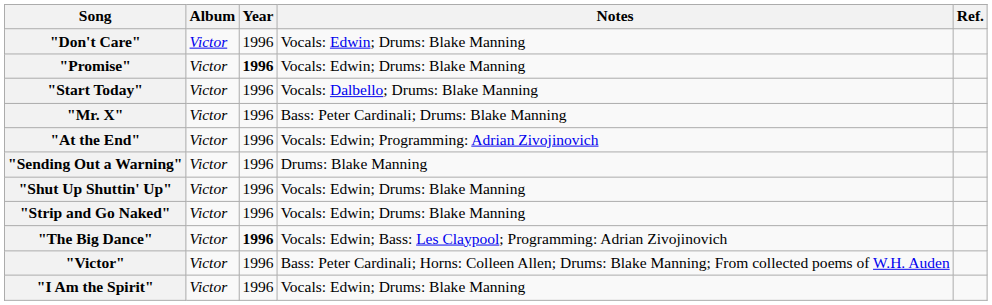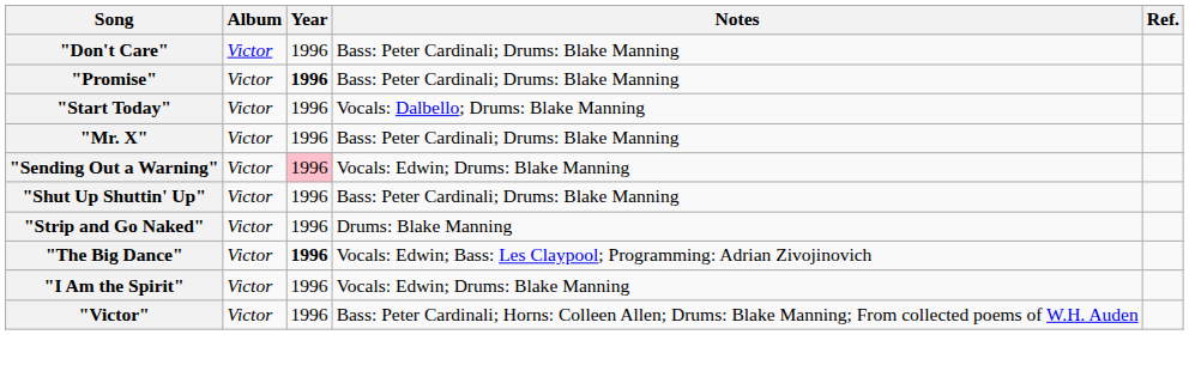"Don't Care" | Notes: Vocals: Edwin; Drums: Blake Manning -> Bass: Peter Cardinali; Drums: Blake Manning
"Promise" | Notes: Vocals: Edwin; Drums: Blake Manning -> Bass: Peter Cardinali; Drums: Blake Manning
- row: "At the End" | Victor | 1996 | Vocals: Edwin; Programming: Adrian Zivojinovich
"Sending Out a Warning" | Year: no background -> pink background
"Sending Out a Warning" | Notes: Drums: Blake Manning -> Vocals: Edwin; Drums: Blake Manning
"Shut Up Shuttin' Up" | Notes: Vocals: Edwin; Drums: Blake Manning -> Bass: Peter Cardinali; Drums: Blake Manning
"Strip and Go Naked" | Notes: Vocals: Edwin; Drums: Blake Manning -> Drums: Blake Manning
rows swapped: "Victor" <-> "I Am the Spirit"
